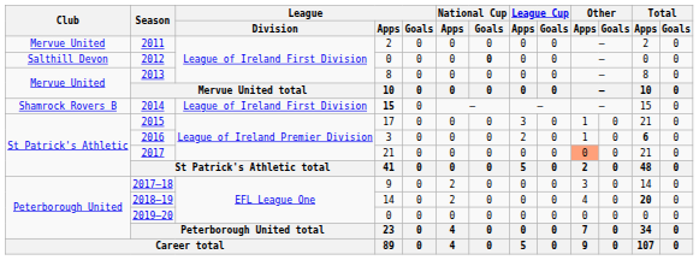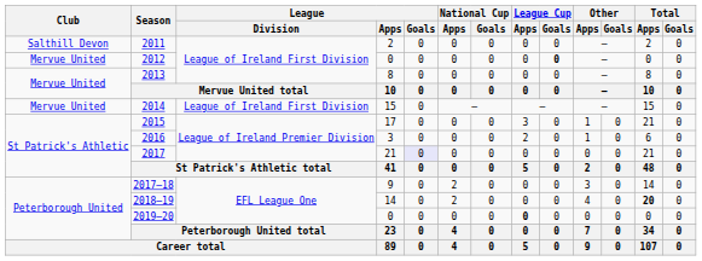2011 | Club: Mervue United -> Salthill Devon
2012 | Club: Salthill Devon -> Mervue United
2012 | National Cup / Goals: bold -> normal
2012 | League Cup / Goals: normal -> bold
2014 | Club: Shamrock Rovers B -> Mervue United
2014 | League / Apps: bold -> normal
2016 | Total / Apps: bold -> normal
2017 | League / Goals: no background -> lavender background
2017 | Other / Apps: lightsalmon background -> no background
2019–20 | League Cup / Apps: normal -> bold
